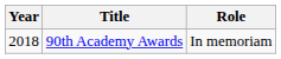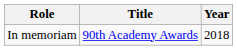columns swapped: Year <-> Role
